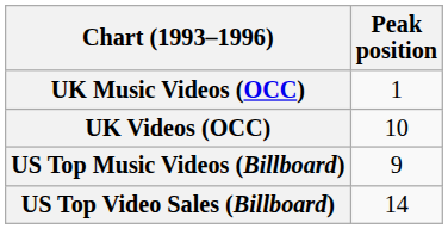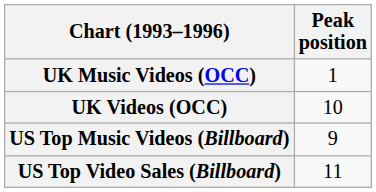US Top Video Sales (Billboard) | Peak position: 14 -> 11
